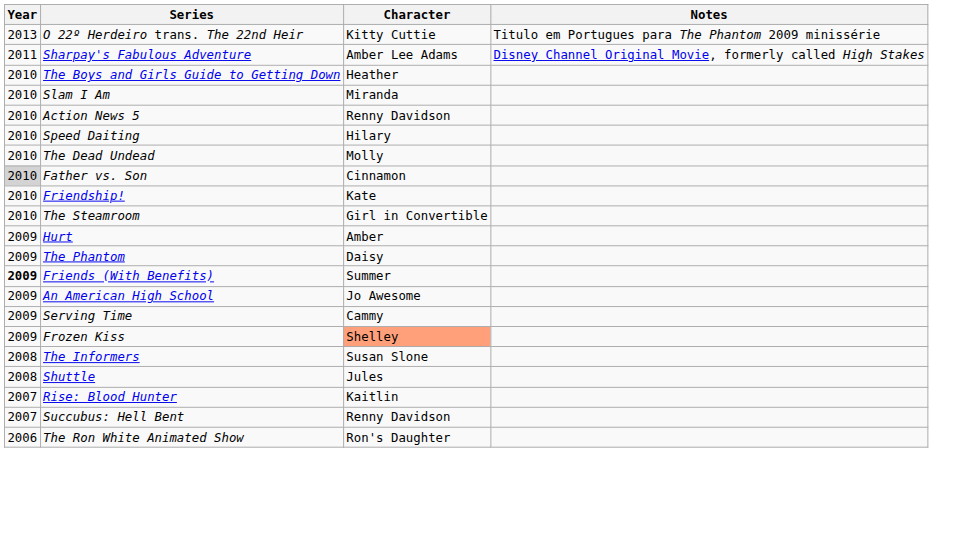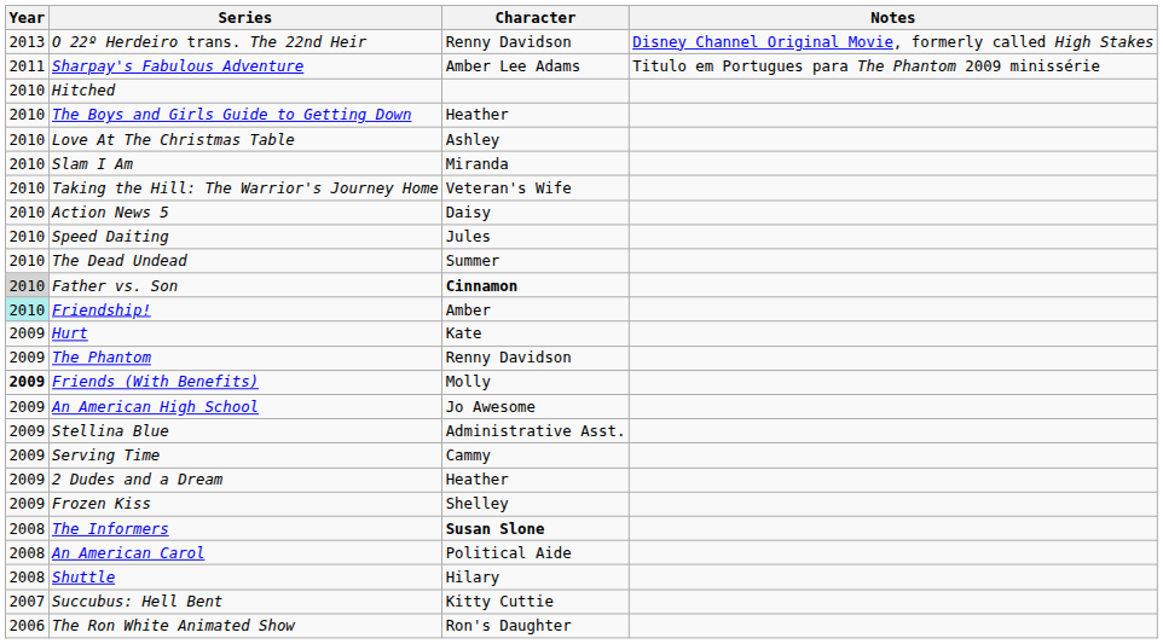O 22º Herdeiro trans. The 22nd Heir | Character: Kitty Cuttie -> Renny Davidson
O 22º Herdeiro trans. The 22nd Heir | Notes: Titulo em Portugues para The Phantom 2009 minissérie -> Disney Channel Original Movie, formerly called High Stakes
Sharpay's Fabulous Adventure | Notes: Disney Channel Original Movie, formerly called High Stakes -> Titulo em Portugues para The Phantom 2009 minissérie
+ row: 2010 | Hitched
+ row: 2010 | Love At The Christmas Table | Ashley
+ row: 2010 | Taking the Hill: The Warrior's Journey Home | Veteran's Wife
Action News 5 | Character: Renny Davidson -> Daisy
Speed Daiting | Character: Hilary -> Jules
The Dead Undead | Character: Molly -> Summer
Father vs. Son | Character: normal -> bold
Friendship! | Year: no background -> paleturquoise background
Friendship! | Character: Kate -> Amber
- row: 2010 | The Steamroom | Girl in Convertible
Hurt | Character: Amber -> Kate
The Phantom | Character: Daisy -> Renny Davidson
Friends (With Benefits) | Character: Summer -> Molly
+ row: 2009 | Stellina Blue | Administrative Asst.
+ row: 2009 | 2 Dudes and a Dream | Heather
Frozen Kiss | Character: lightsalmon background -> no background
The Informers | Character: normal -> bold
+ row: 2008 | An American Carol | Political Aide
Shuttle | Character: Jules -> Hilary
- row: 2007 | Rise: Blood Hunter | Kaitlin
Succubus: Hell Bent | Character: Renny Davidson -> Kitty Cuttie
